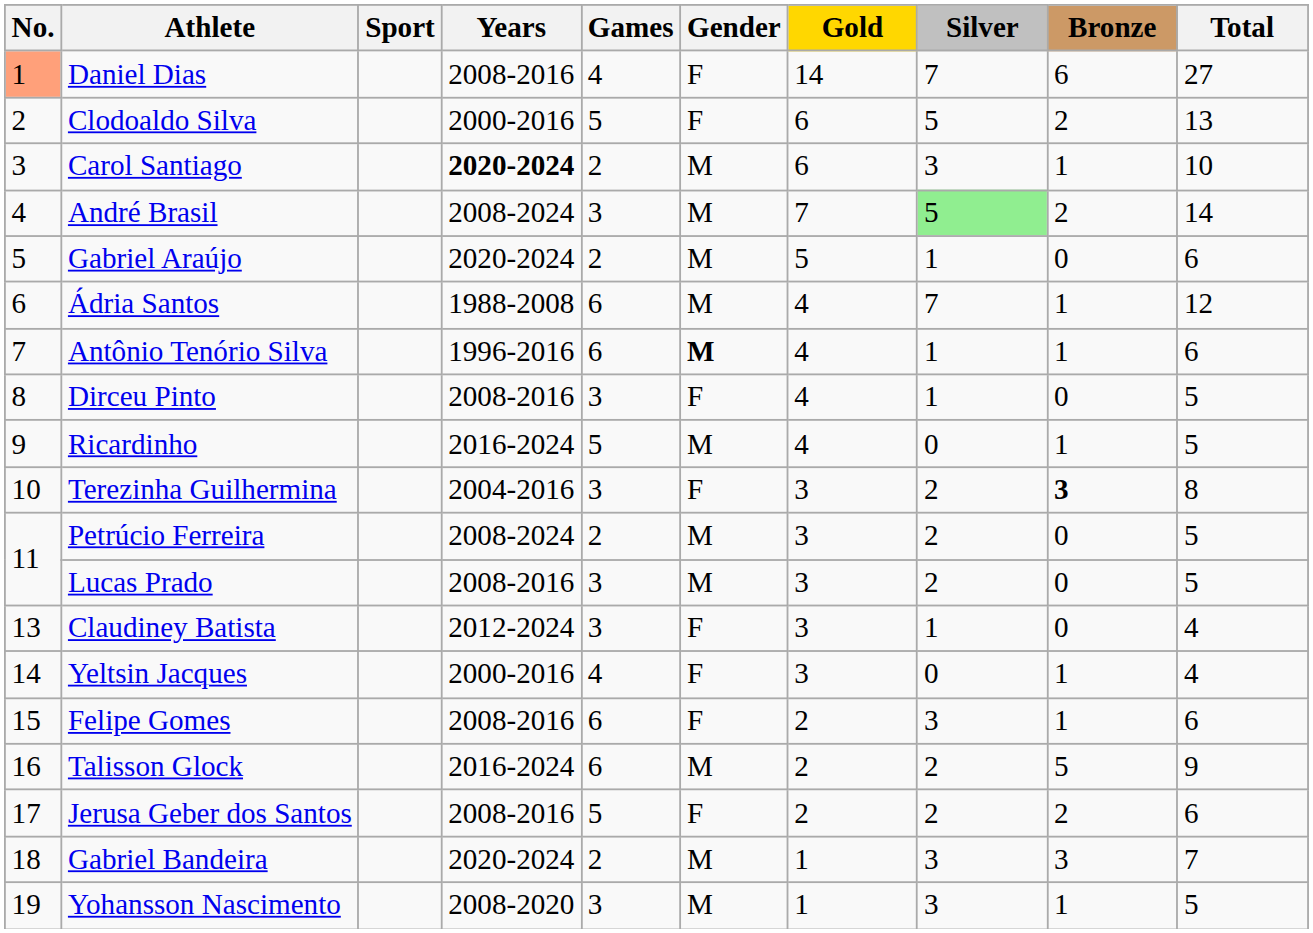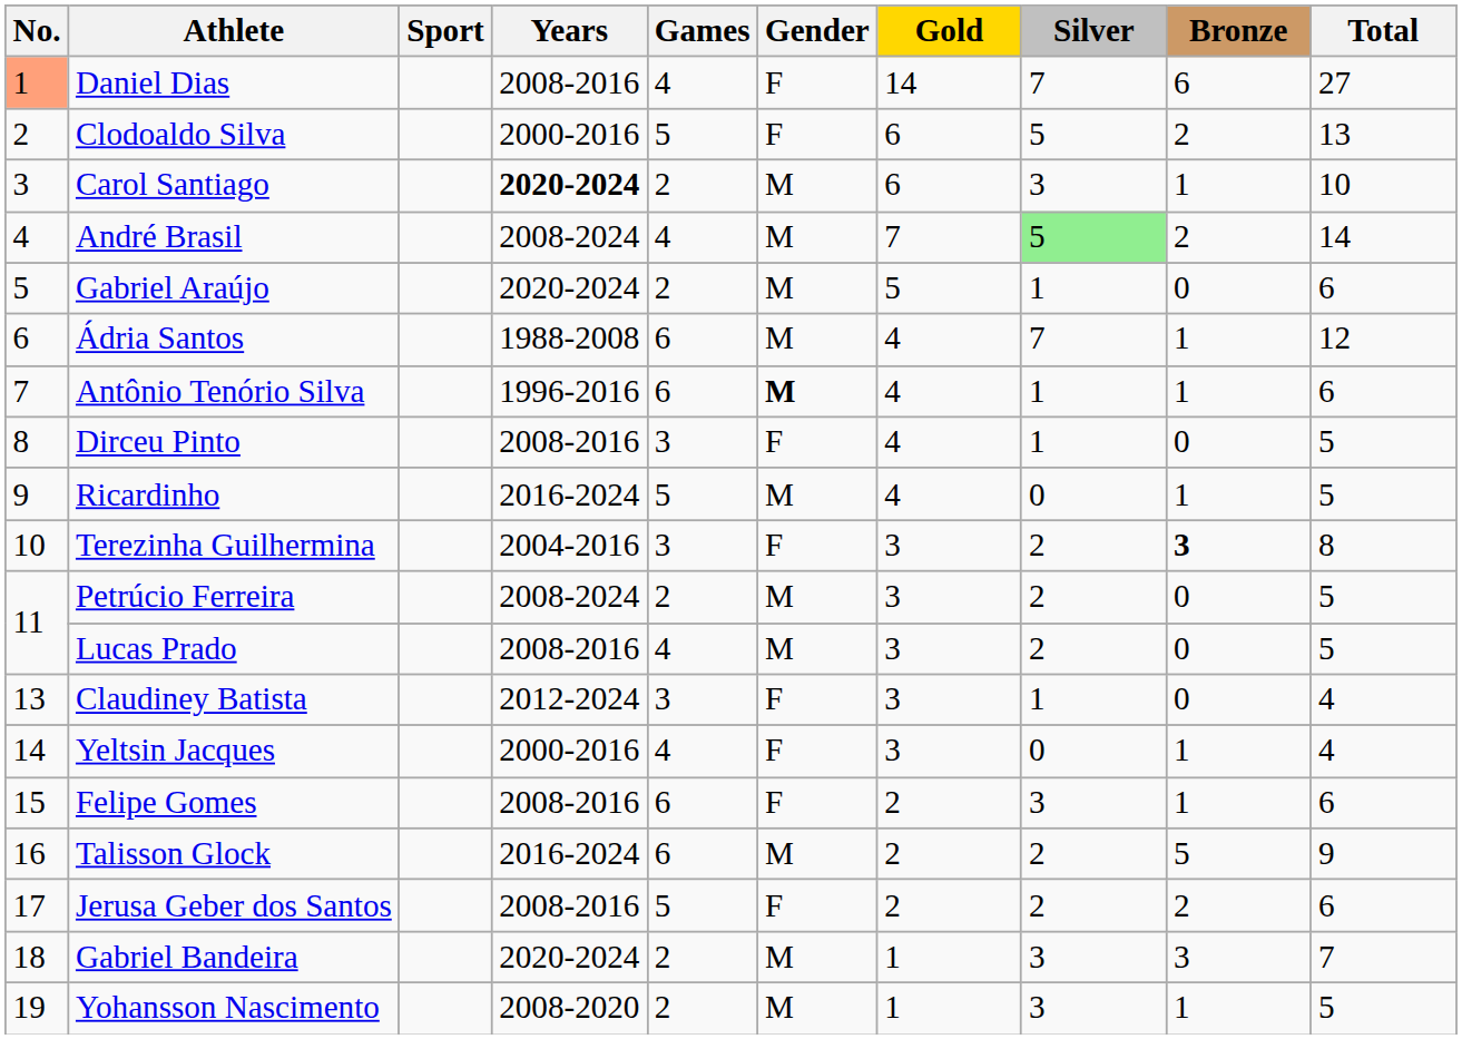André Brasil | Games: 3 -> 4
Lucas Prado | Games: 3 -> 4
Yohansson Nascimento | Games: 3 -> 2
